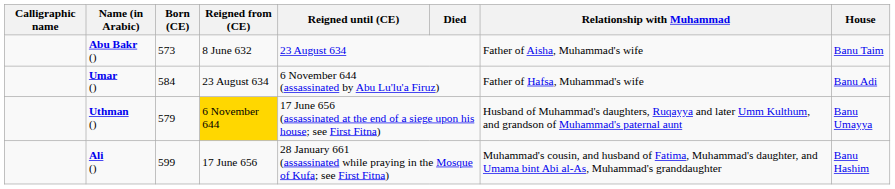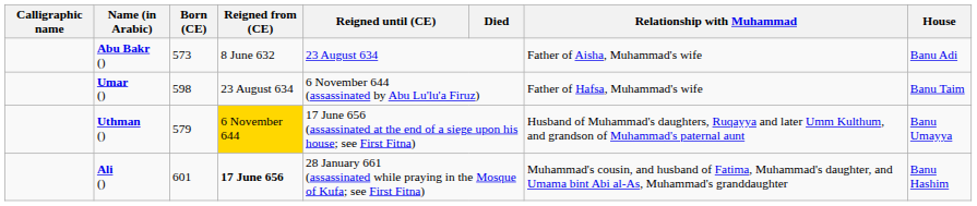Abu Bakr () | House: Banu Taim -> Banu Adi
Umar () | Born (CE): 584 -> 598
Umar () | House: Banu Adi -> Banu Taim
Ali () | Born (CE): 599 -> 601
Ali () | Reigned from (CE): normal -> bold
